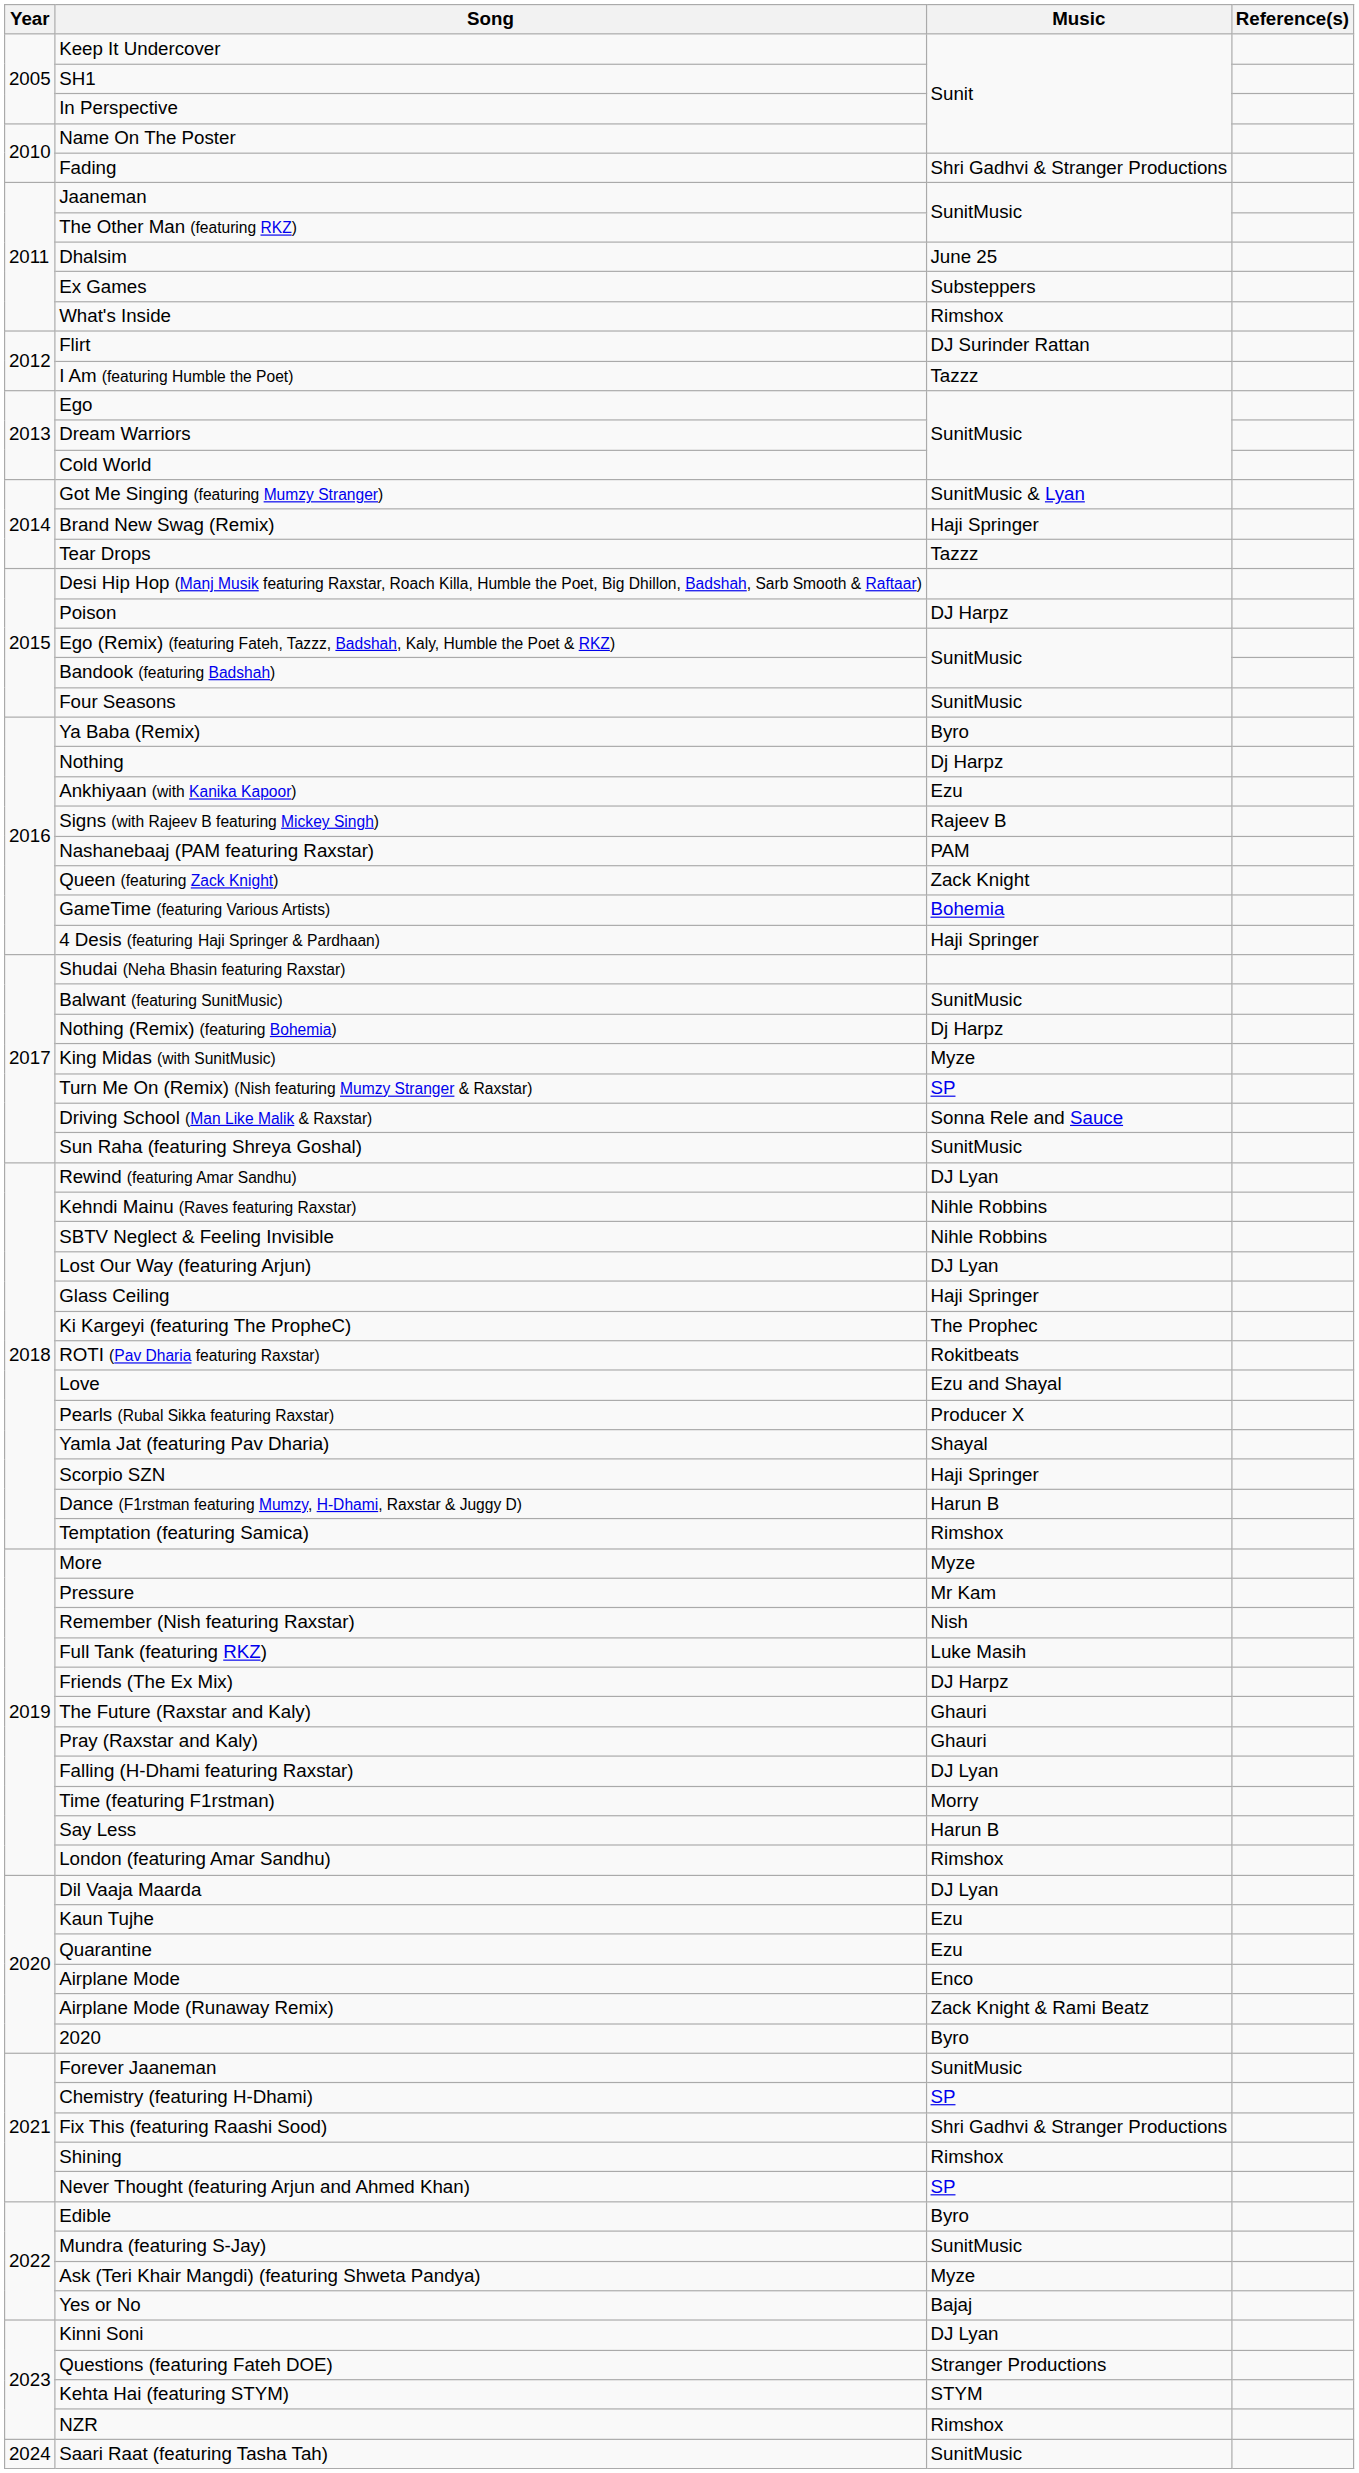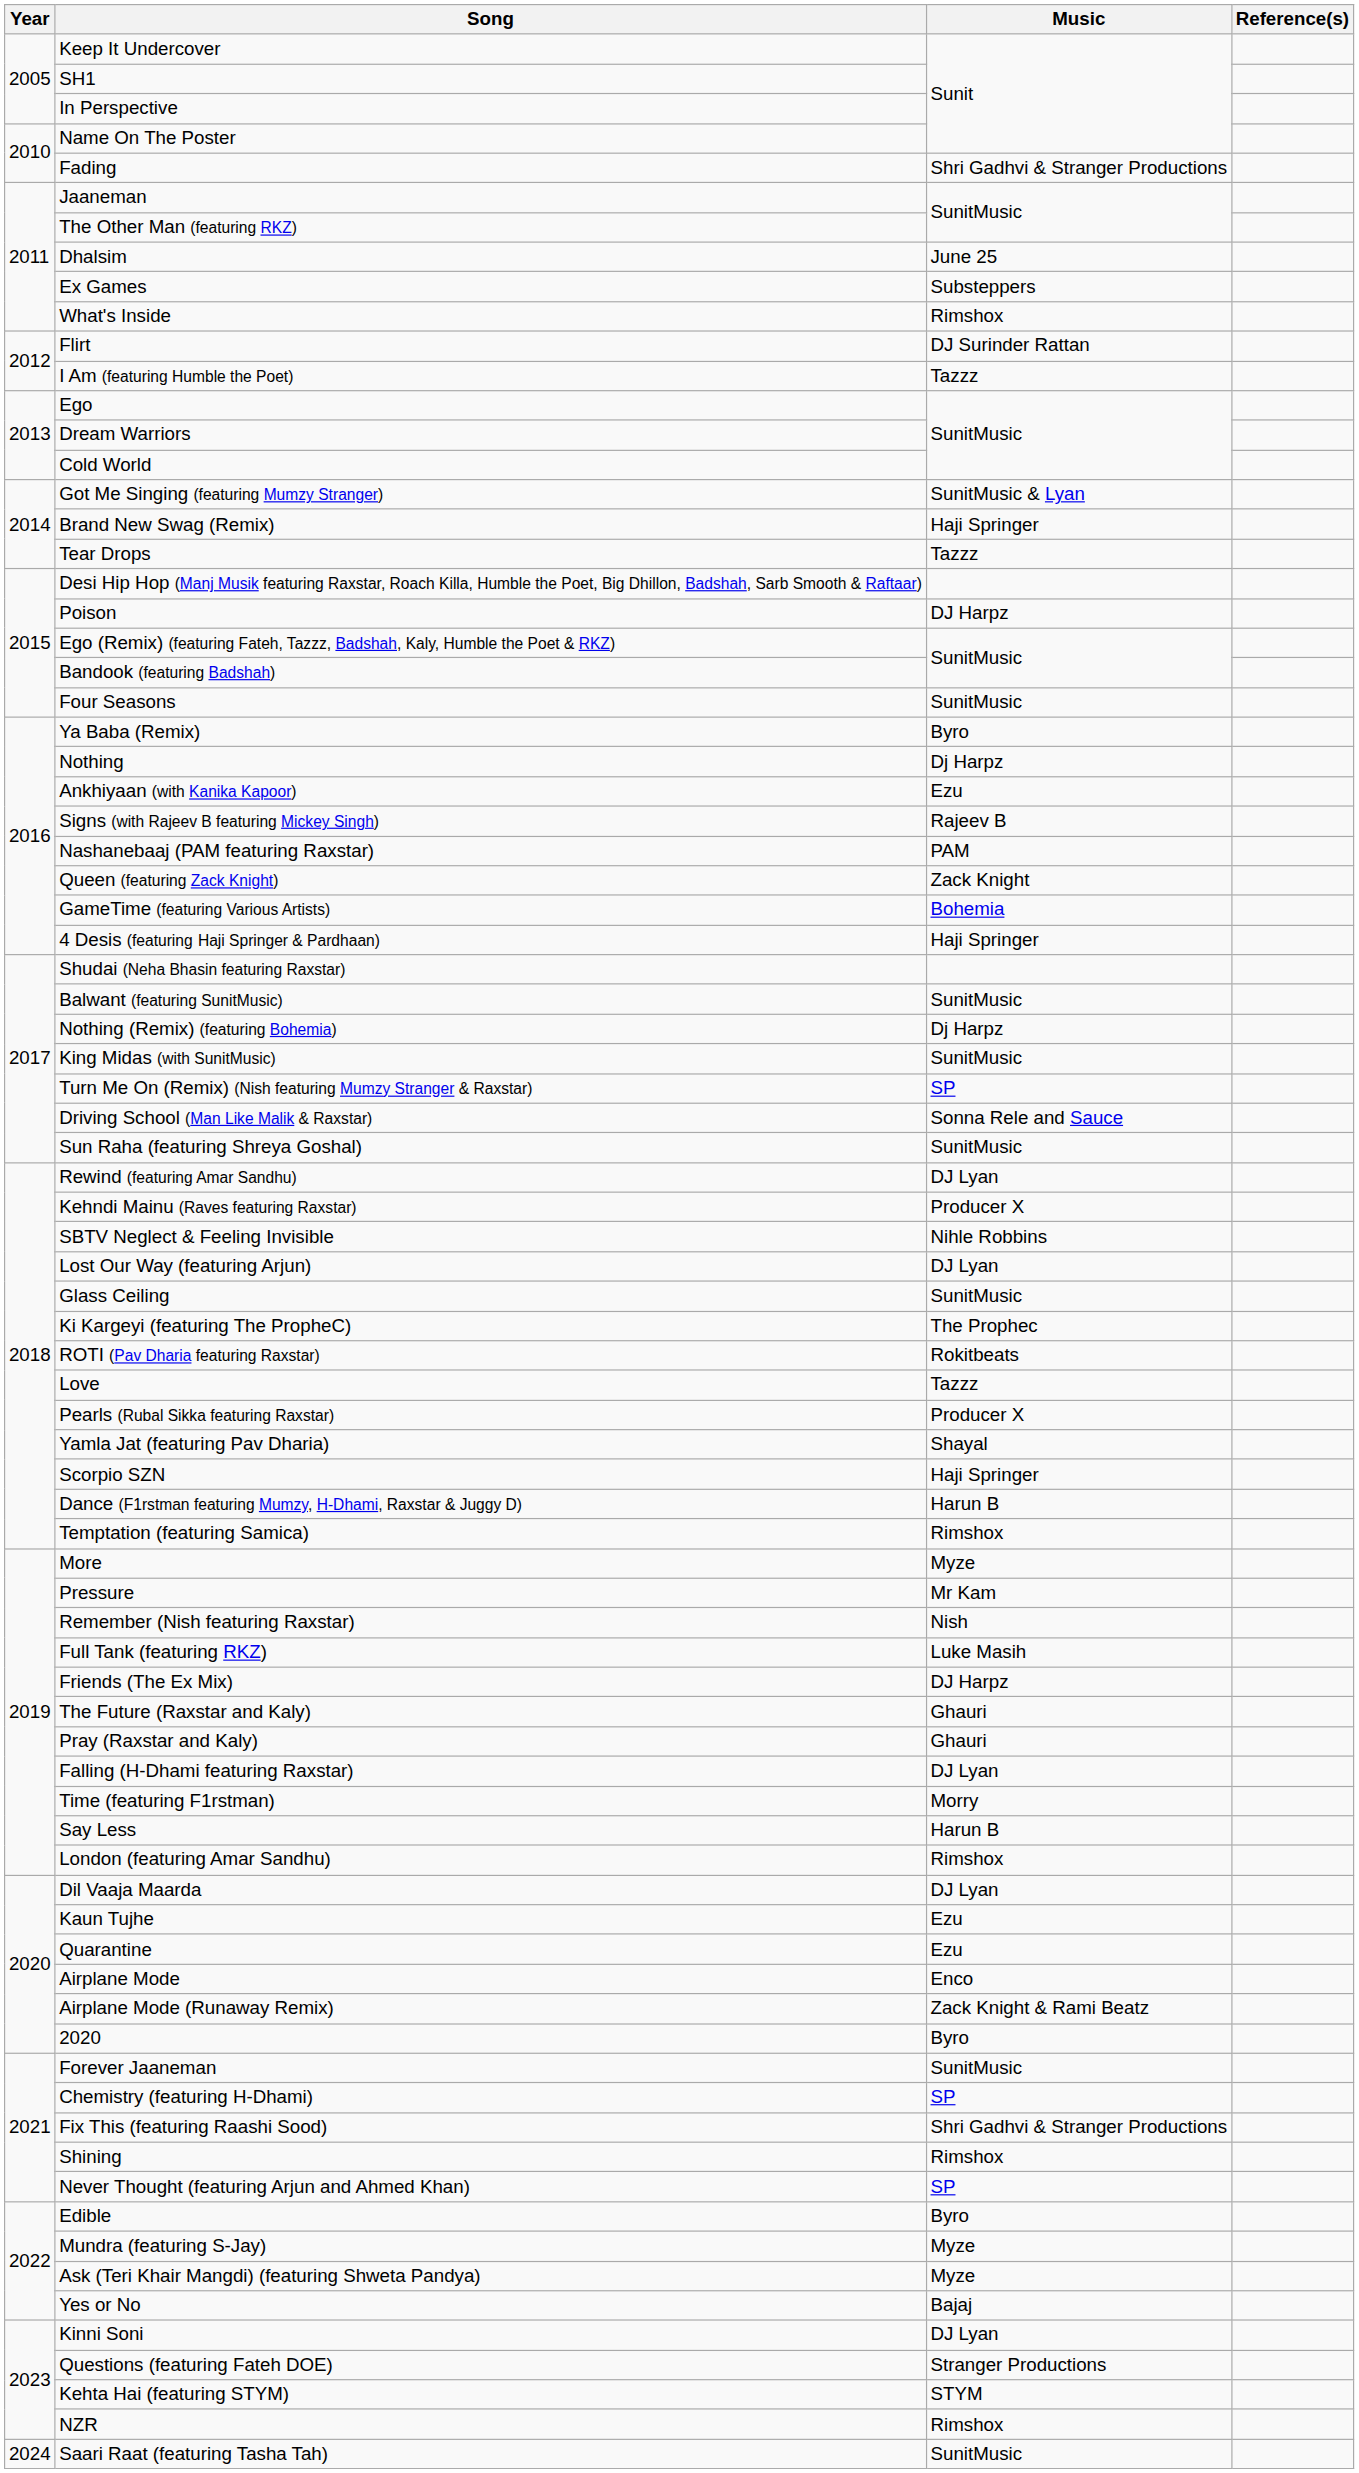King Midas (with SunitMusic) | Music: Myze -> SunitMusic
Kehndi Mainu (Raves featuring Raxstar) | Music: Nihle Robbins -> Producer X
Glass Ceiling | Music: Haji Springer -> SunitMusic
Love | Music: Ezu and Shayal -> Tazzz
Mundra (featuring S-Jay) | Music: SunitMusic -> Myze
